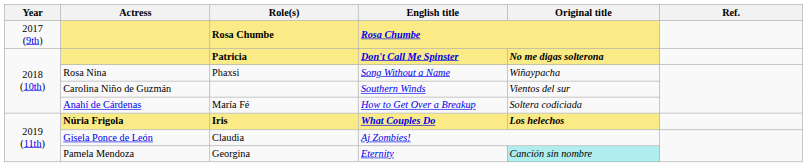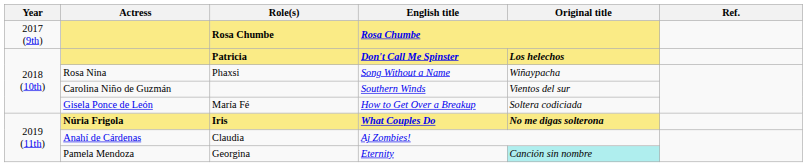Patricia | Original title: No me digas solterona -> Los helechos
María Fé | Actress: Anahí de Cárdenas -> Gisela Ponce de León
Iris | Original title: Los helechos -> No me digas solterona
Claudia | Actress: Gisela Ponce de León -> Anahí de Cárdenas
